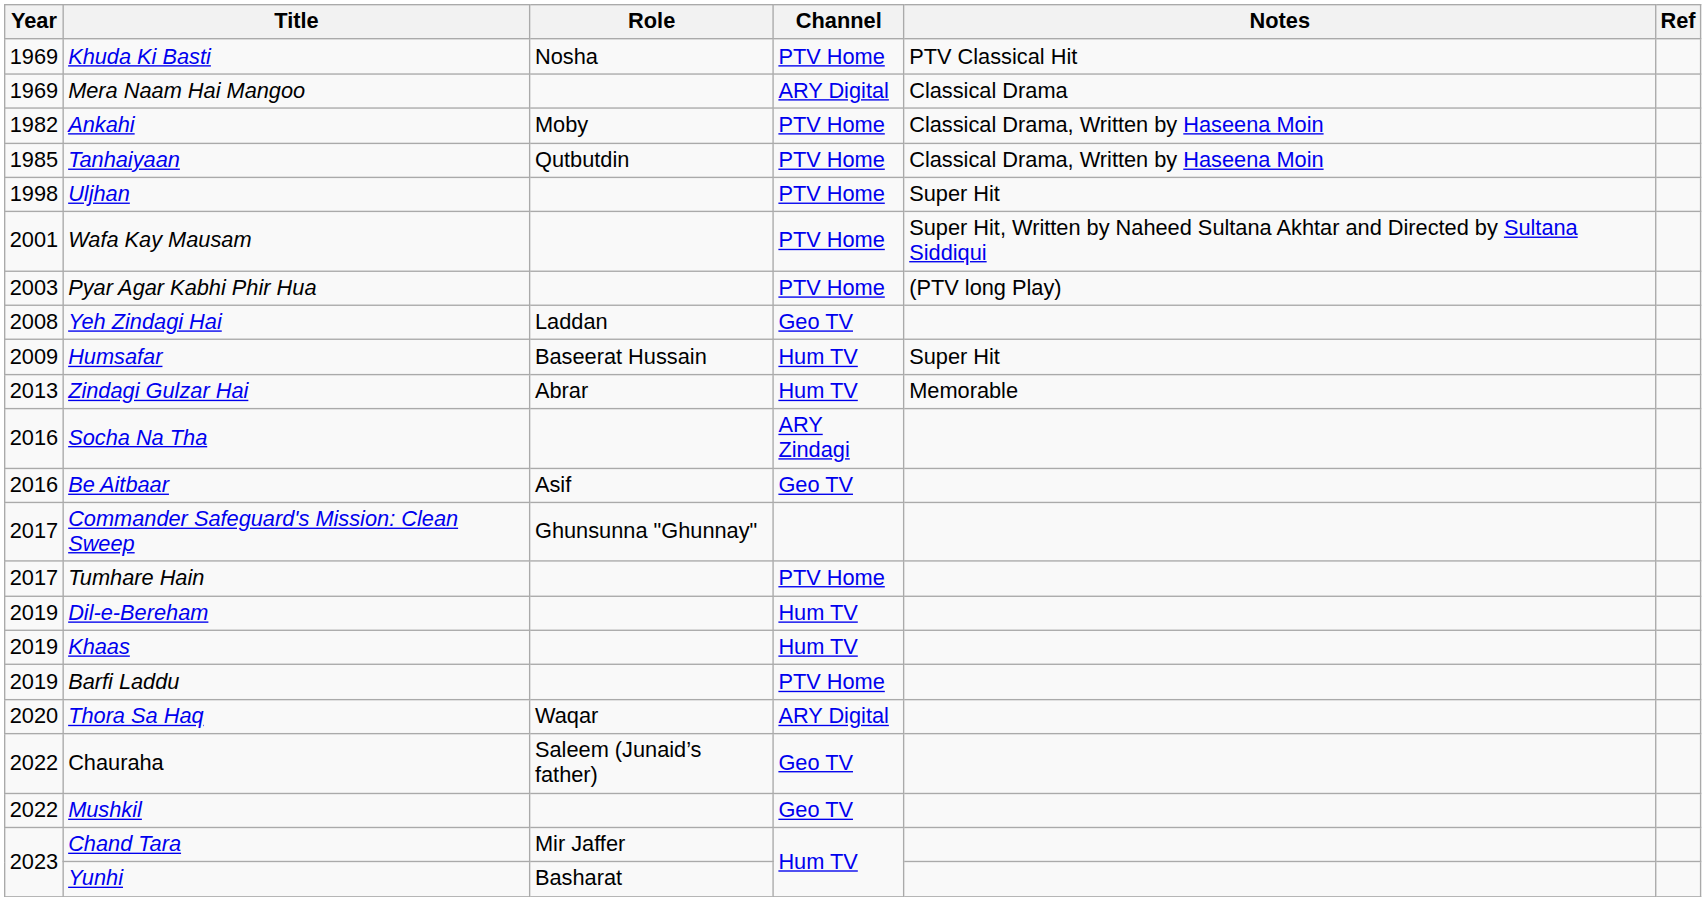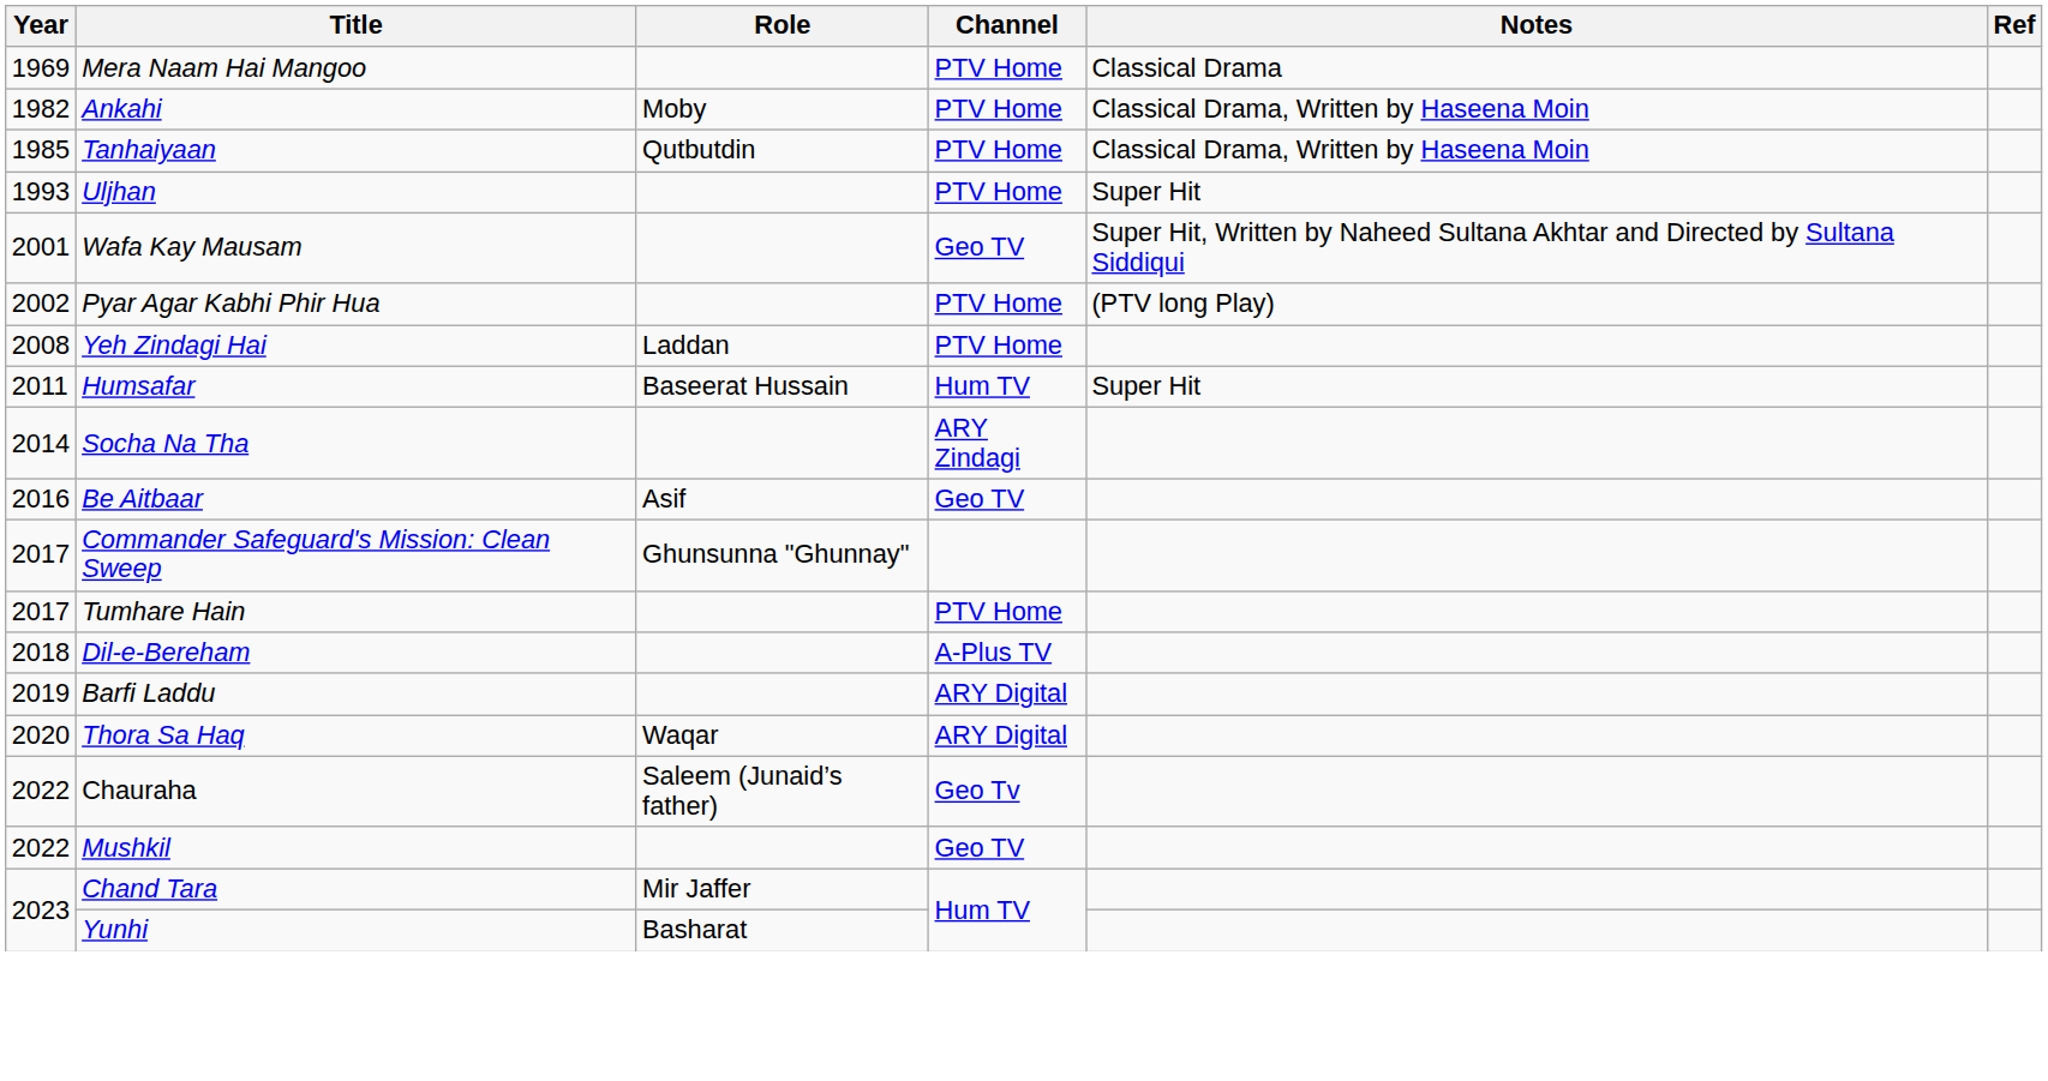- row: 1969 | Khuda Ki Basti | Nosha | PTV Home | PTV Classical Hit
Mera Naam Hai Mangoo | Channel: ARY Digital -> PTV Home
Uljhan | Year: 1998 -> 1993
Wafa Kay Mausam | Channel: PTV Home -> Geo TV
Pyar Agar Kabhi Phir Hua | Year: 2003 -> 2002
Yeh Zindagi Hai | Channel: Geo TV -> PTV Home
Humsafar | Year: 2009 -> 2011
- row: 2013 | Zindagi Gulzar Hai | Abrar | Hum TV | Memorable
Socha Na Tha | Year: 2016 -> 2014
Dil-e-Bereham | Year: 2019 -> 2018
Dil-e-Bereham | Channel: Hum TV -> A-Plus TV
- row: 2019 | Khaas | Hum TV
Barfi Laddu | Channel: PTV Home -> ARY Digital
Chauraha | Channel: Geo TV -> Geo Tv
